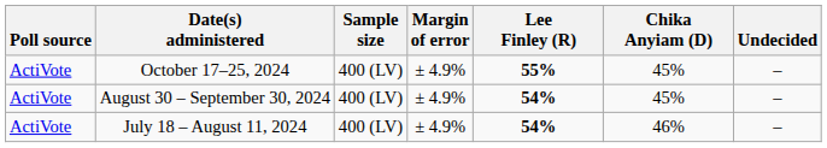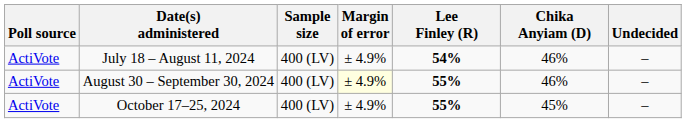rows swapped: October 17–25, 2024 <-> July 18 – August 11, 2024
August 30 – September 30, 2024 | Margin of error: no background -> lightyellow background
August 30 – September 30, 2024 | Lee Finley (R): 54% -> 55%
August 30 – September 30, 2024 | Chika Anyiam (D): 45% -> 46%
